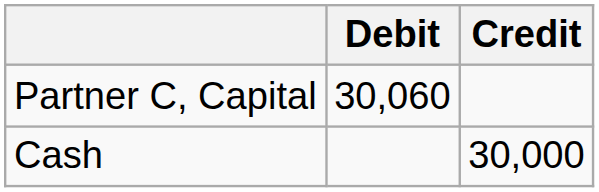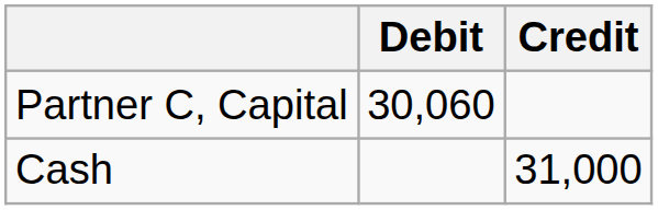Cash | Credit: 30,000 -> 31,000
